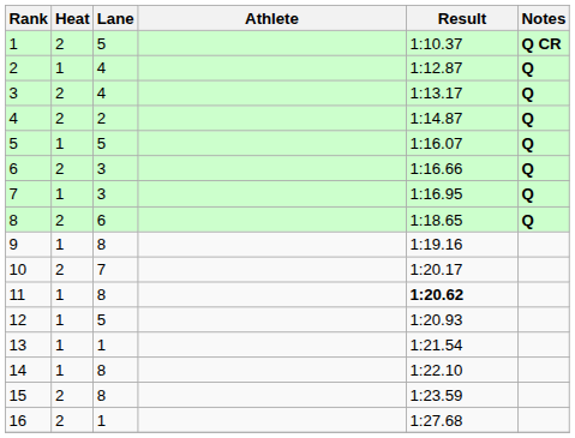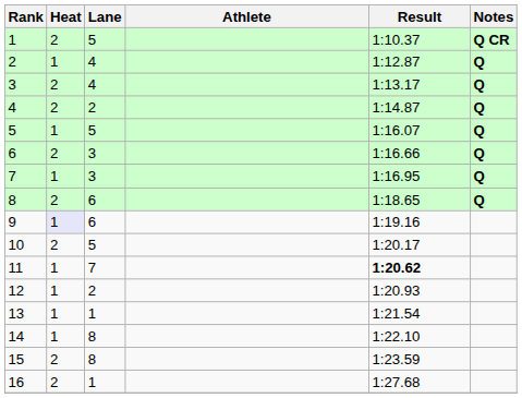9 | Heat: no background -> lavender background
9 | Lane: 8 -> 6
10 | Lane: 7 -> 5
11 | Lane: 8 -> 7
12 | Lane: 5 -> 2
